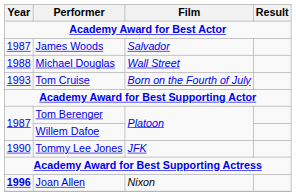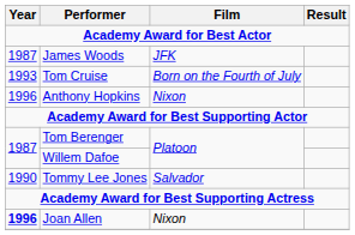James Woods | Film: Salvador -> JFK
- row: 1988 | Michael Douglas | Wall Street
+ row: 1996 | Anthony Hopkins | Nixon
Tommy Lee Jones | Film: JFK -> Salvador
